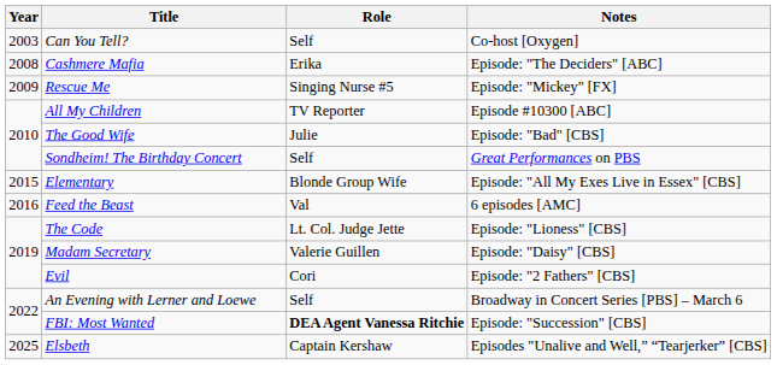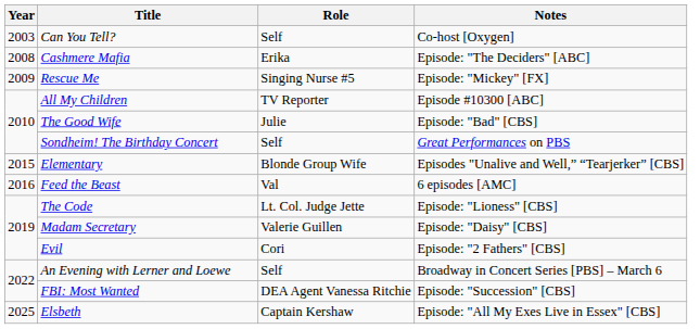Elementary | Notes: Episode: "All My Exes Live in Essex" [CBS] -> Episodes "Unalive and Well,” “Tearjerker” [CBS]
FBI: Most Wanted | Role: bold -> normal
Elsbeth | Notes: Episodes "Unalive and Well,” “Tearjerker” [CBS] -> Episode: "All My Exes Live in Essex" [CBS]
